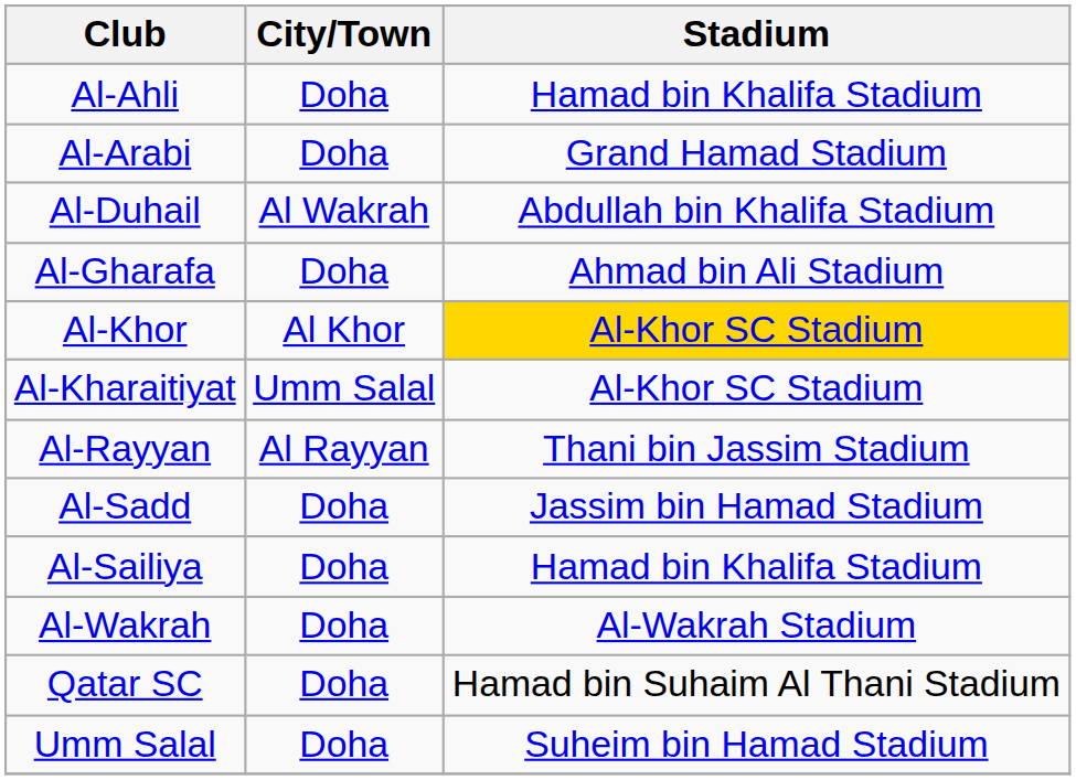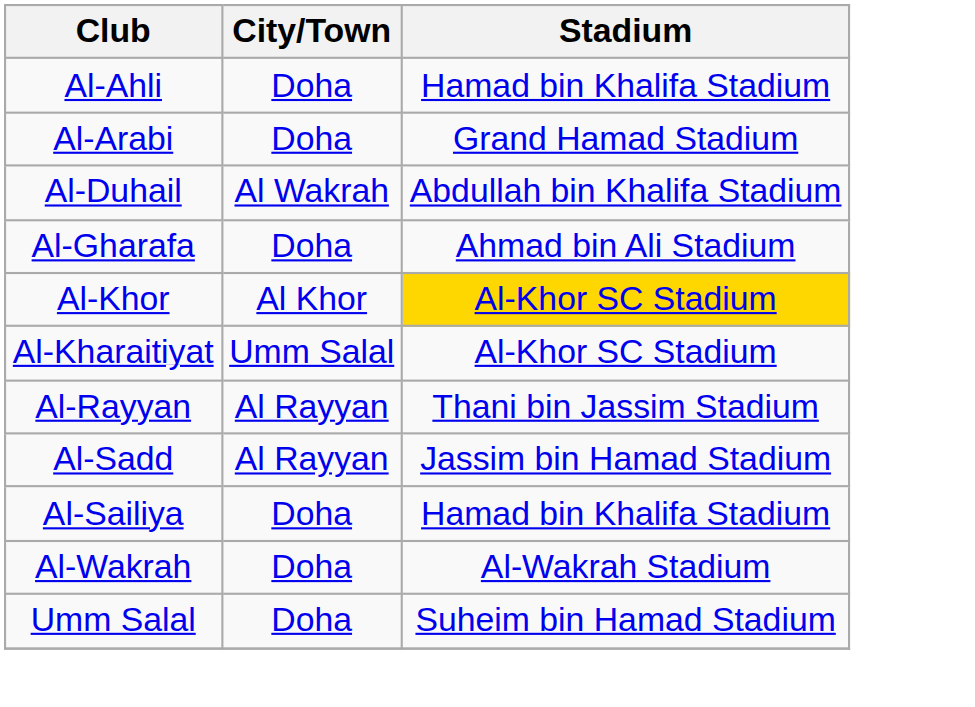Al-Sadd | City/Town: Doha -> Al Rayyan
- row: Qatar SC | Doha | Hamad bin Suhaim Al Thani Stadium
